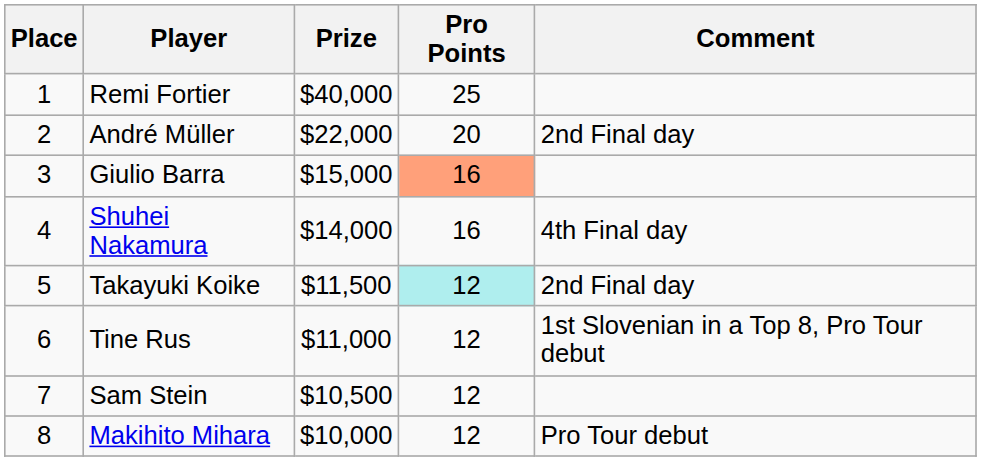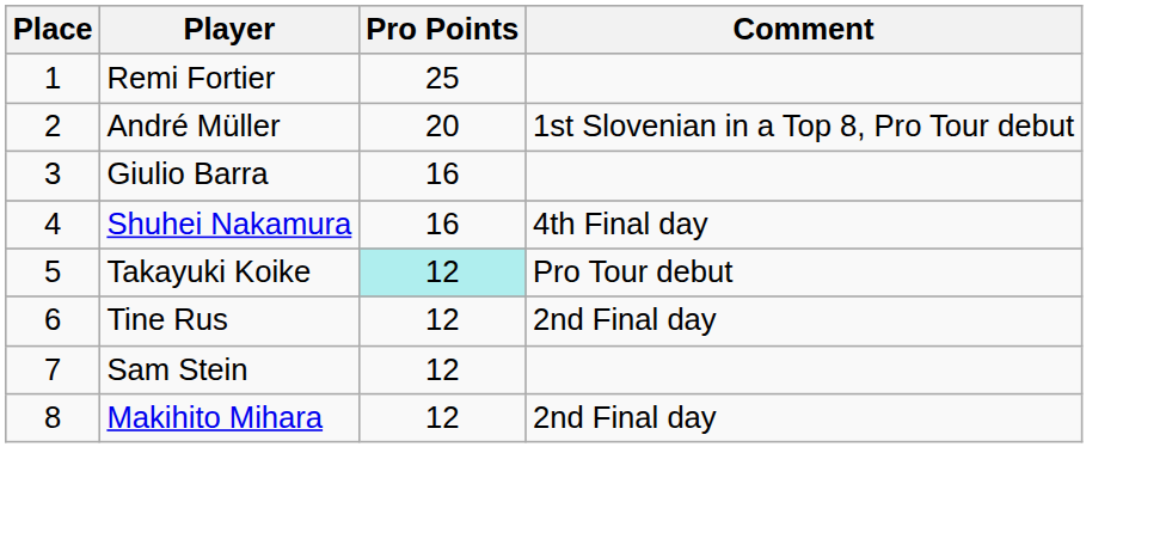- column: Prize | $40,000 | $22,000 | $15,000 | $14,000 | $11,500 | $11,000 | $10,500 | $10,000
André Müller | Comment: 2nd Final day -> 1st Slovenian in a Top 8, Pro Tour debut
Giulio Barra | Pro Points: lightsalmon background -> no background
Takayuki Koike | Comment: 2nd Final day -> Pro Tour debut
Tine Rus | Comment: 1st Slovenian in a Top 8, Pro Tour debut -> 2nd Final day
Makihito Mihara | Comment: Pro Tour debut -> 2nd Final day
